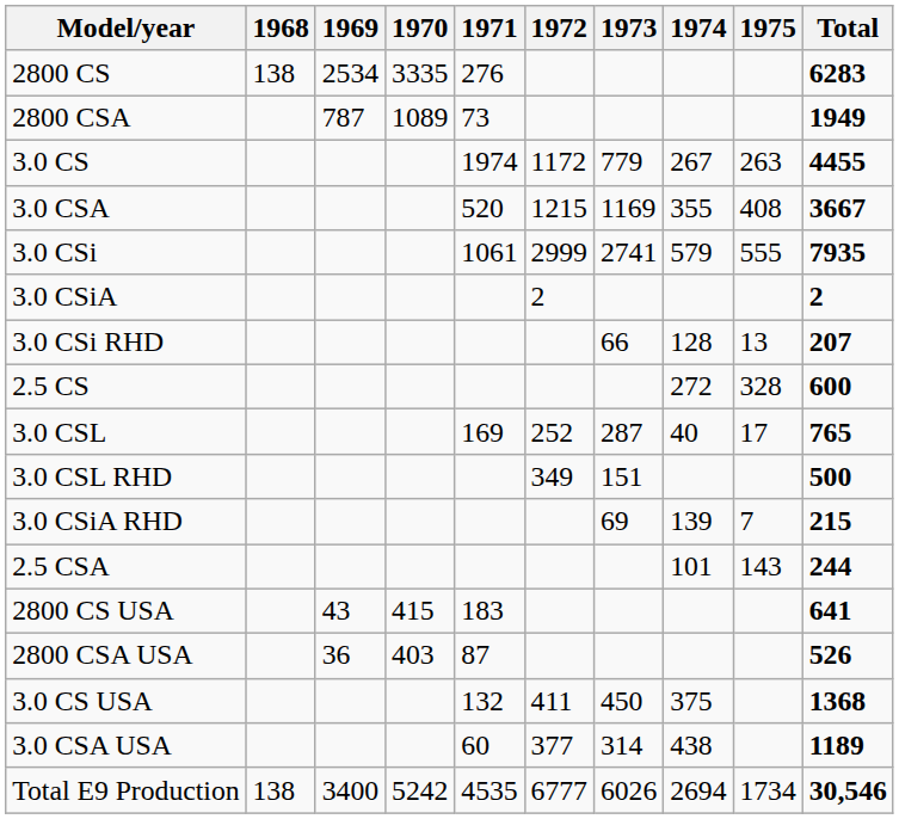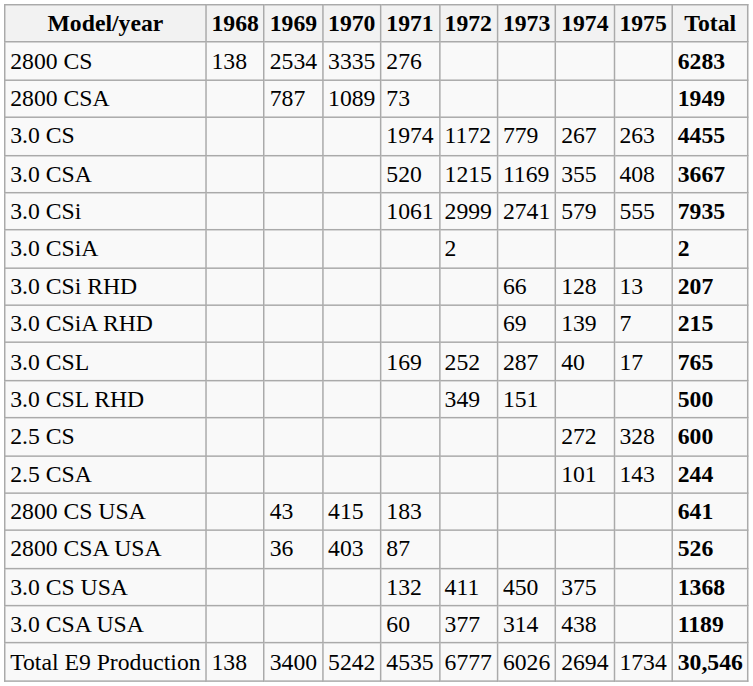rows swapped: 3.0 CSiA RHD <-> 2.5 CS
